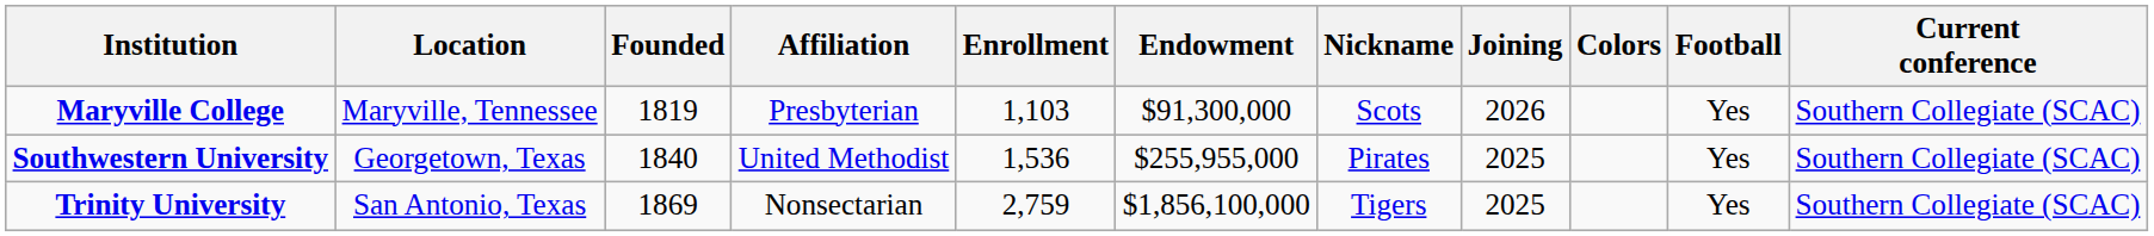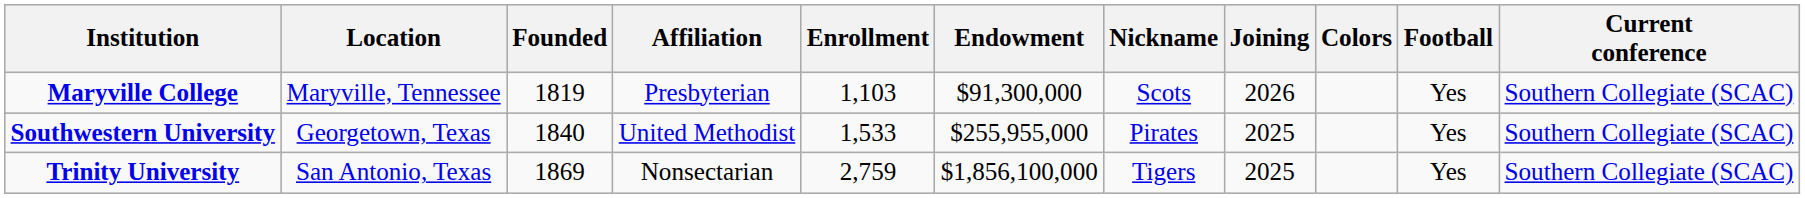Southwestern University | Enrollment: 1,536 -> 1,533
